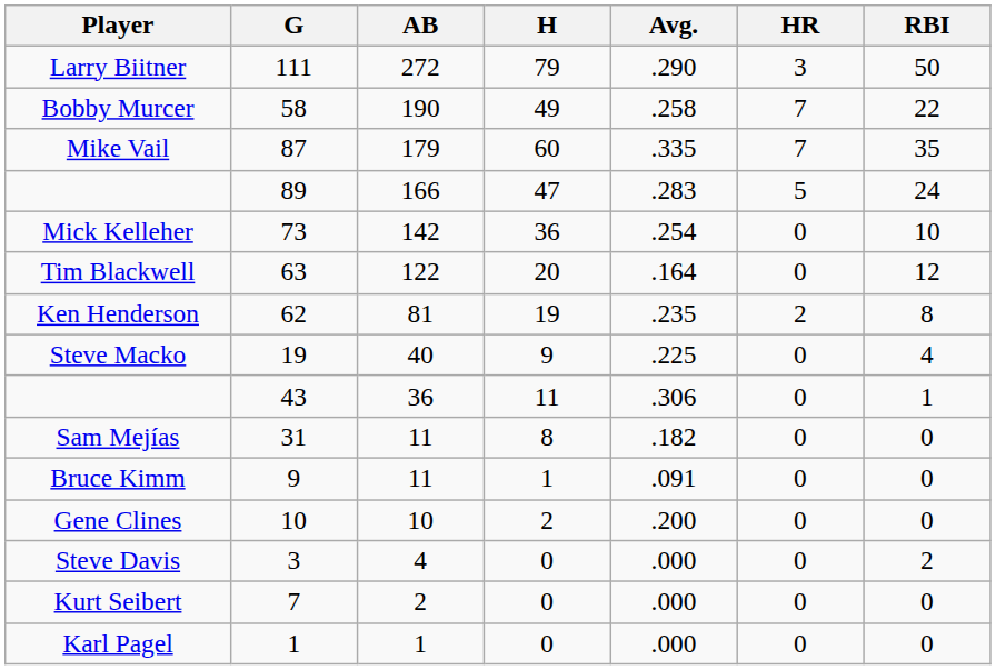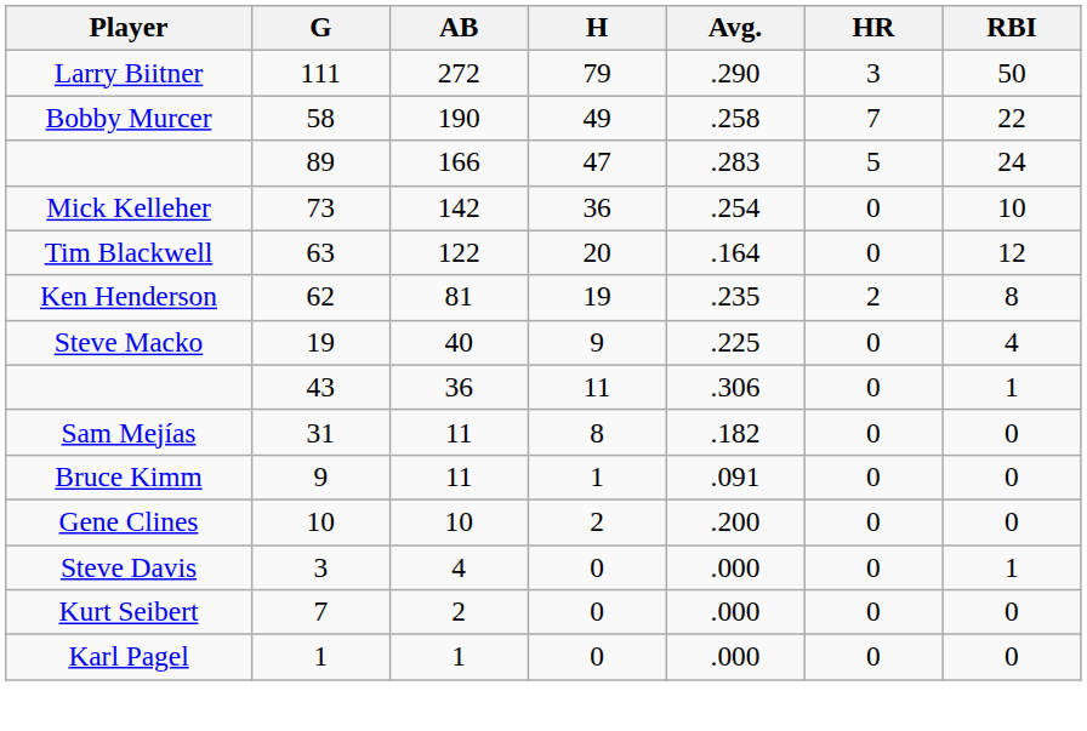- row: Mike Vail | 87 | 179 | 60 | .335 | 7 | 35
Steve Davis | RBI: 2 -> 1
